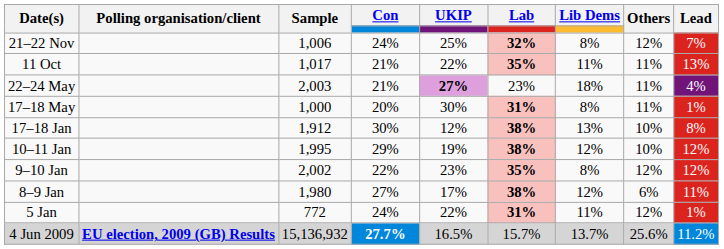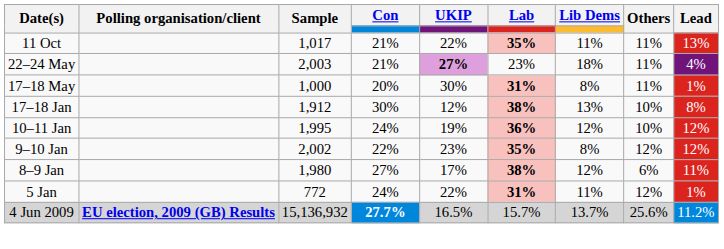- row: 21–22 Nov | 1,006 | 24% | 25% | 32% | 8% | 12% | 7%
10–11 Jan | Con: 29% -> 24%
10–11 Jan | Lab: 38% -> 36%
